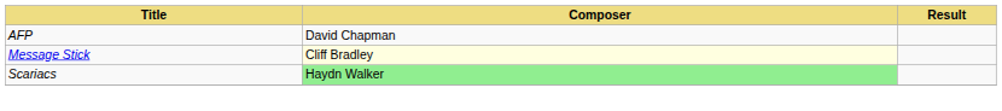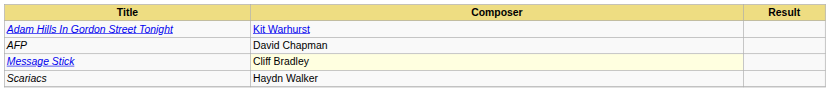+ row: Adam Hills In Gordon Street Tonight | Kit Warhurst
Scariacs | Composer: lightgreen background -> no background
